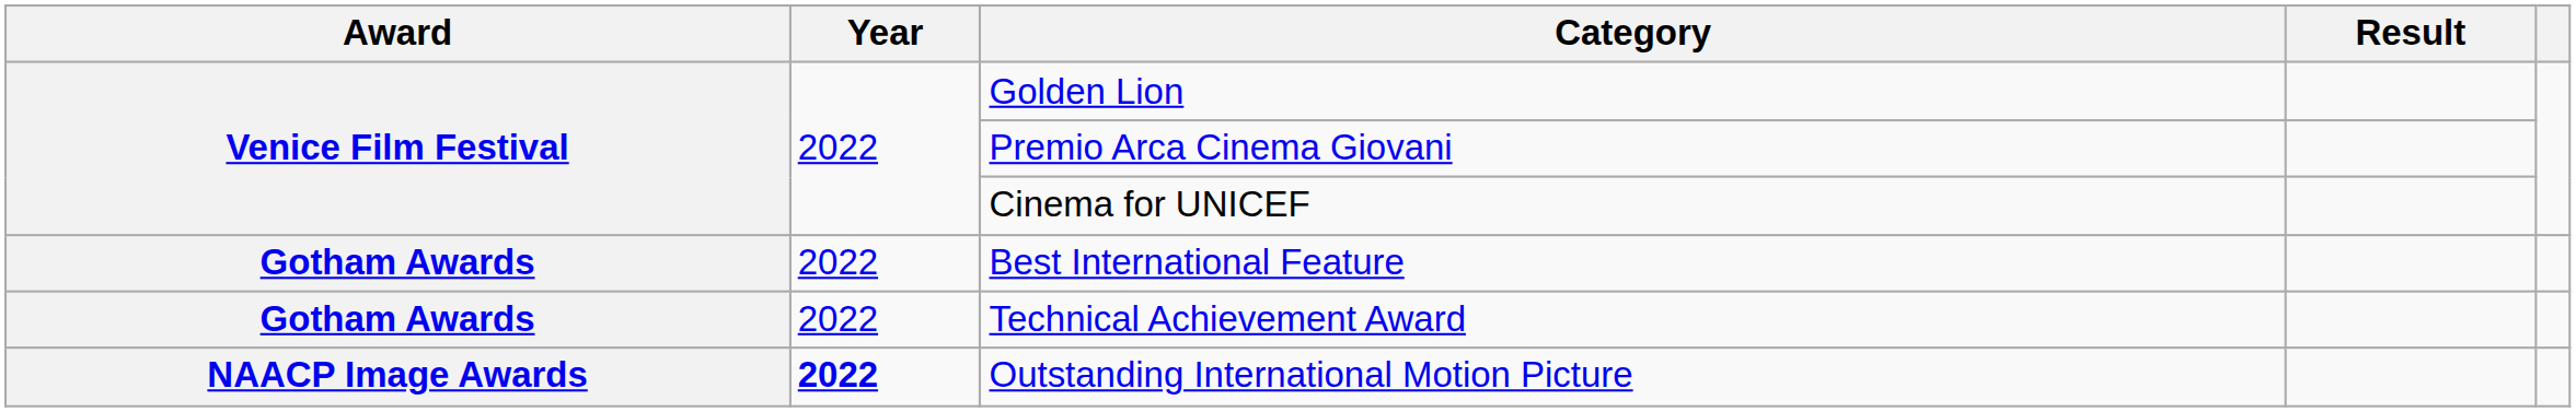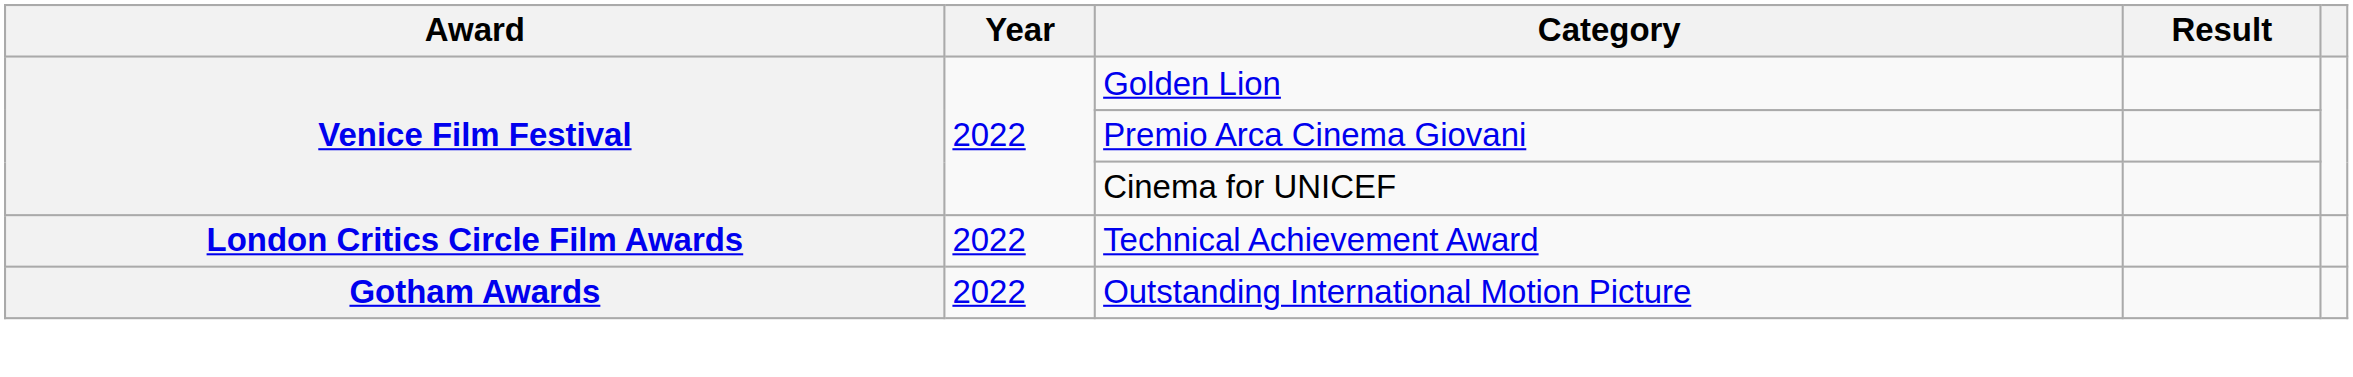- row: Gotham Awards | 2022 | Best International Feature
Technical Achievement Award | Award: Gotham Awards -> London Critics Circle Film Awards
Outstanding International Motion Picture | Award: NAACP Image Awards -> Gotham Awards
Outstanding International Motion Picture | Year: bold -> normal
